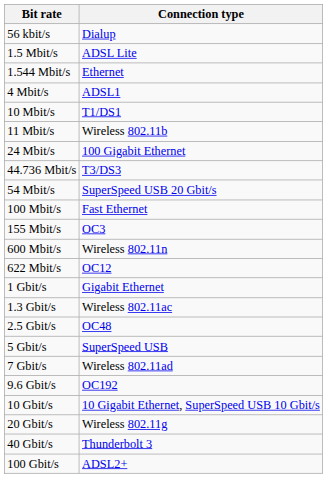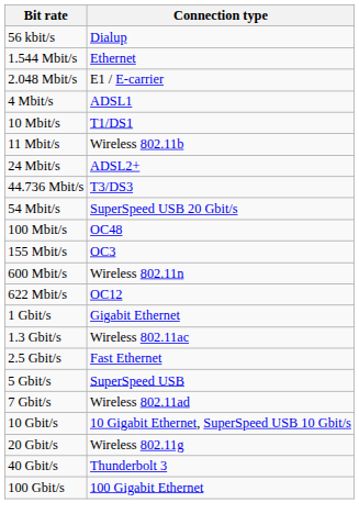- row: 1.5 Mbit/s | ADSL Lite
+ row: 2.048 Mbit/s | E1 / E-carrier
24 Mbit/s | Connection type: 100 Gigabit Ethernet -> ADSL2+
100 Mbit/s | Connection type: Fast Ethernet -> OC48
2.5 Gbit/s | Connection type: OC48 -> Fast Ethernet
- row: 9.6 Gbit/s | OC192
100 Gbit/s | Connection type: ADSL2+ -> 100 Gigabit Ethernet
